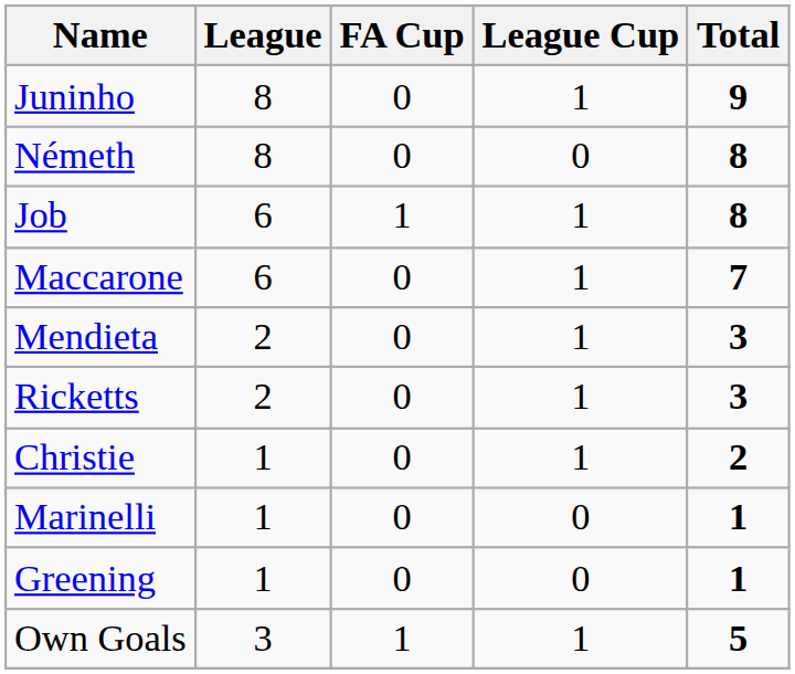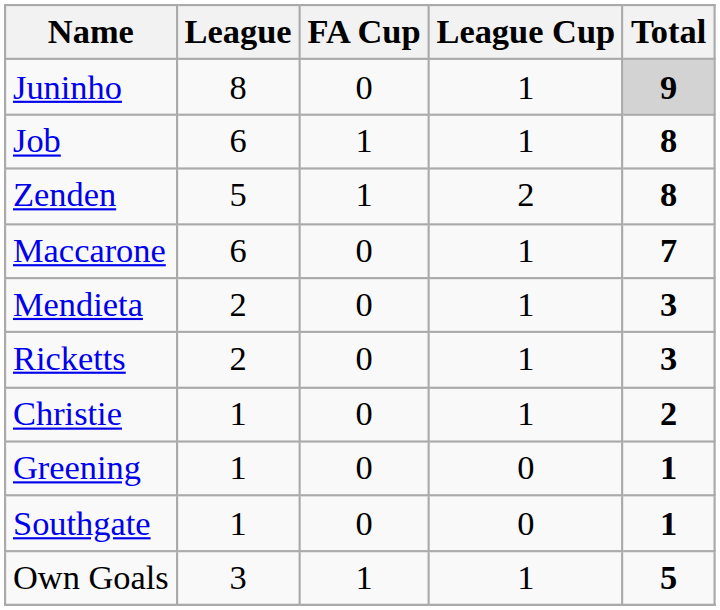Juninho | Total: no background -> lightgrey background
- row: Németh | 8 | 0 | 0 | 8
+ row: Zenden | 5 | 1 | 2 | 8
- row: Marinelli | 1 | 0 | 0 | 1
+ row: Southgate | 1 | 0 | 0 | 1
